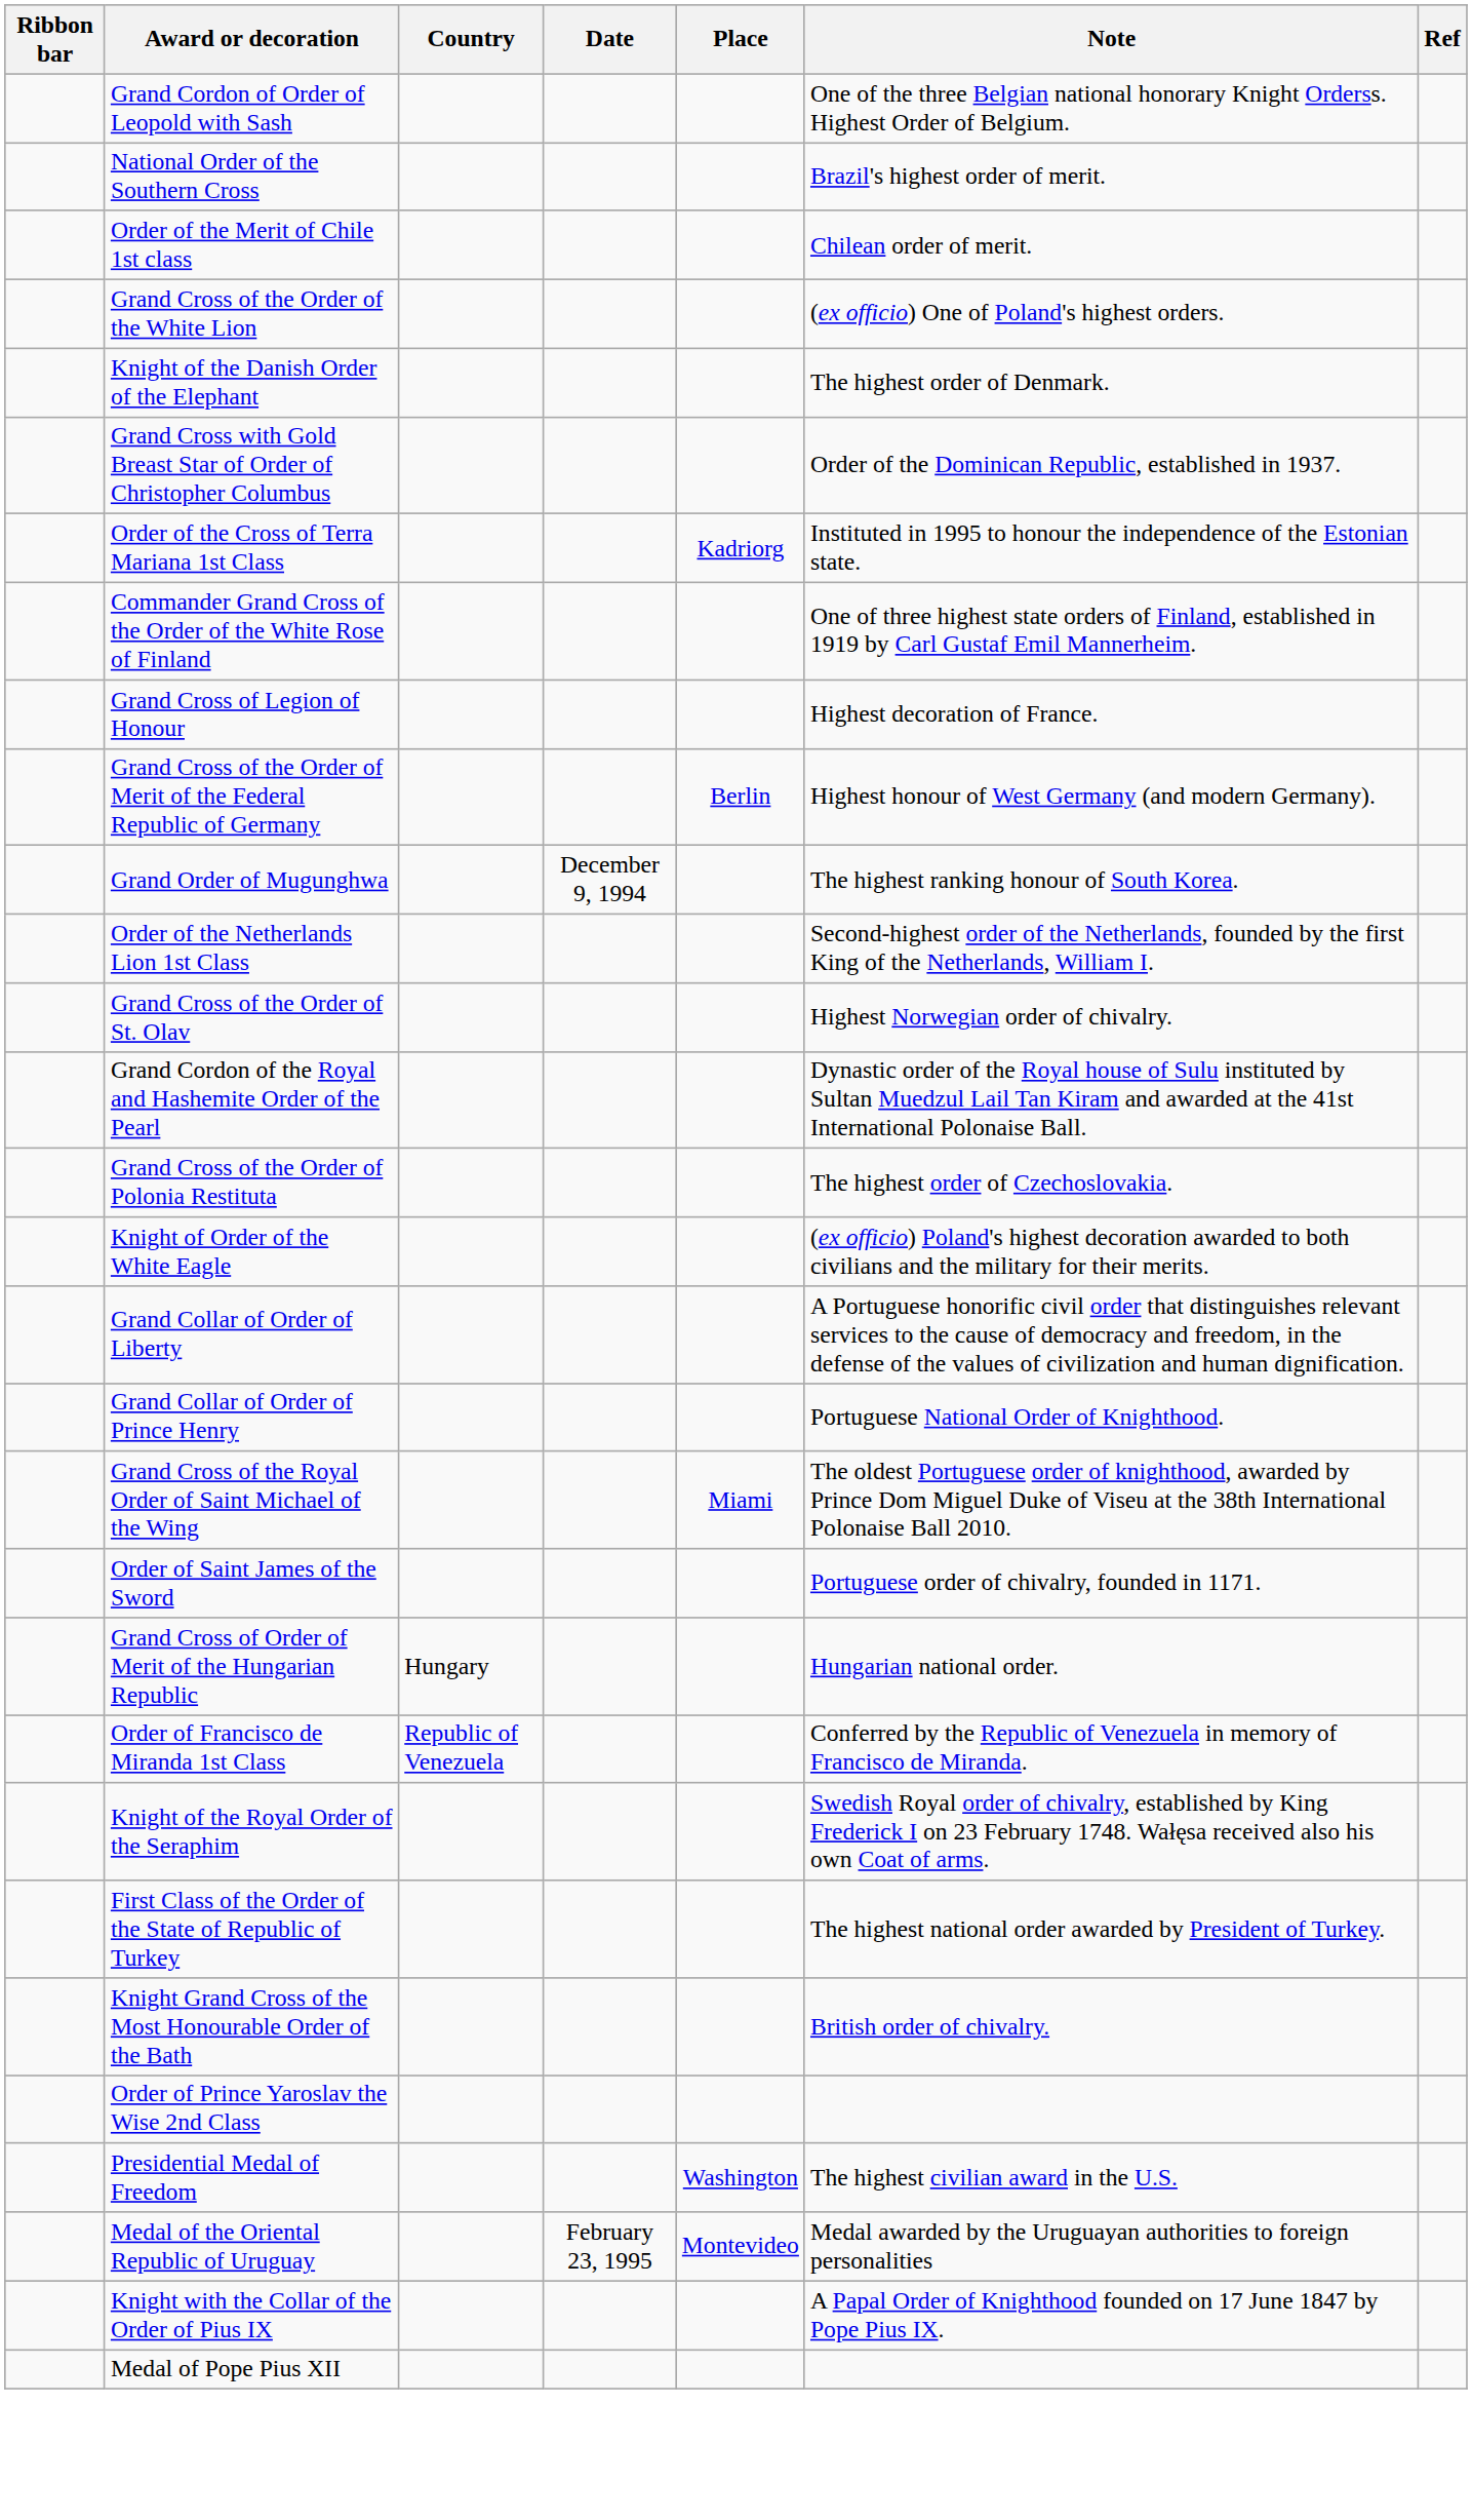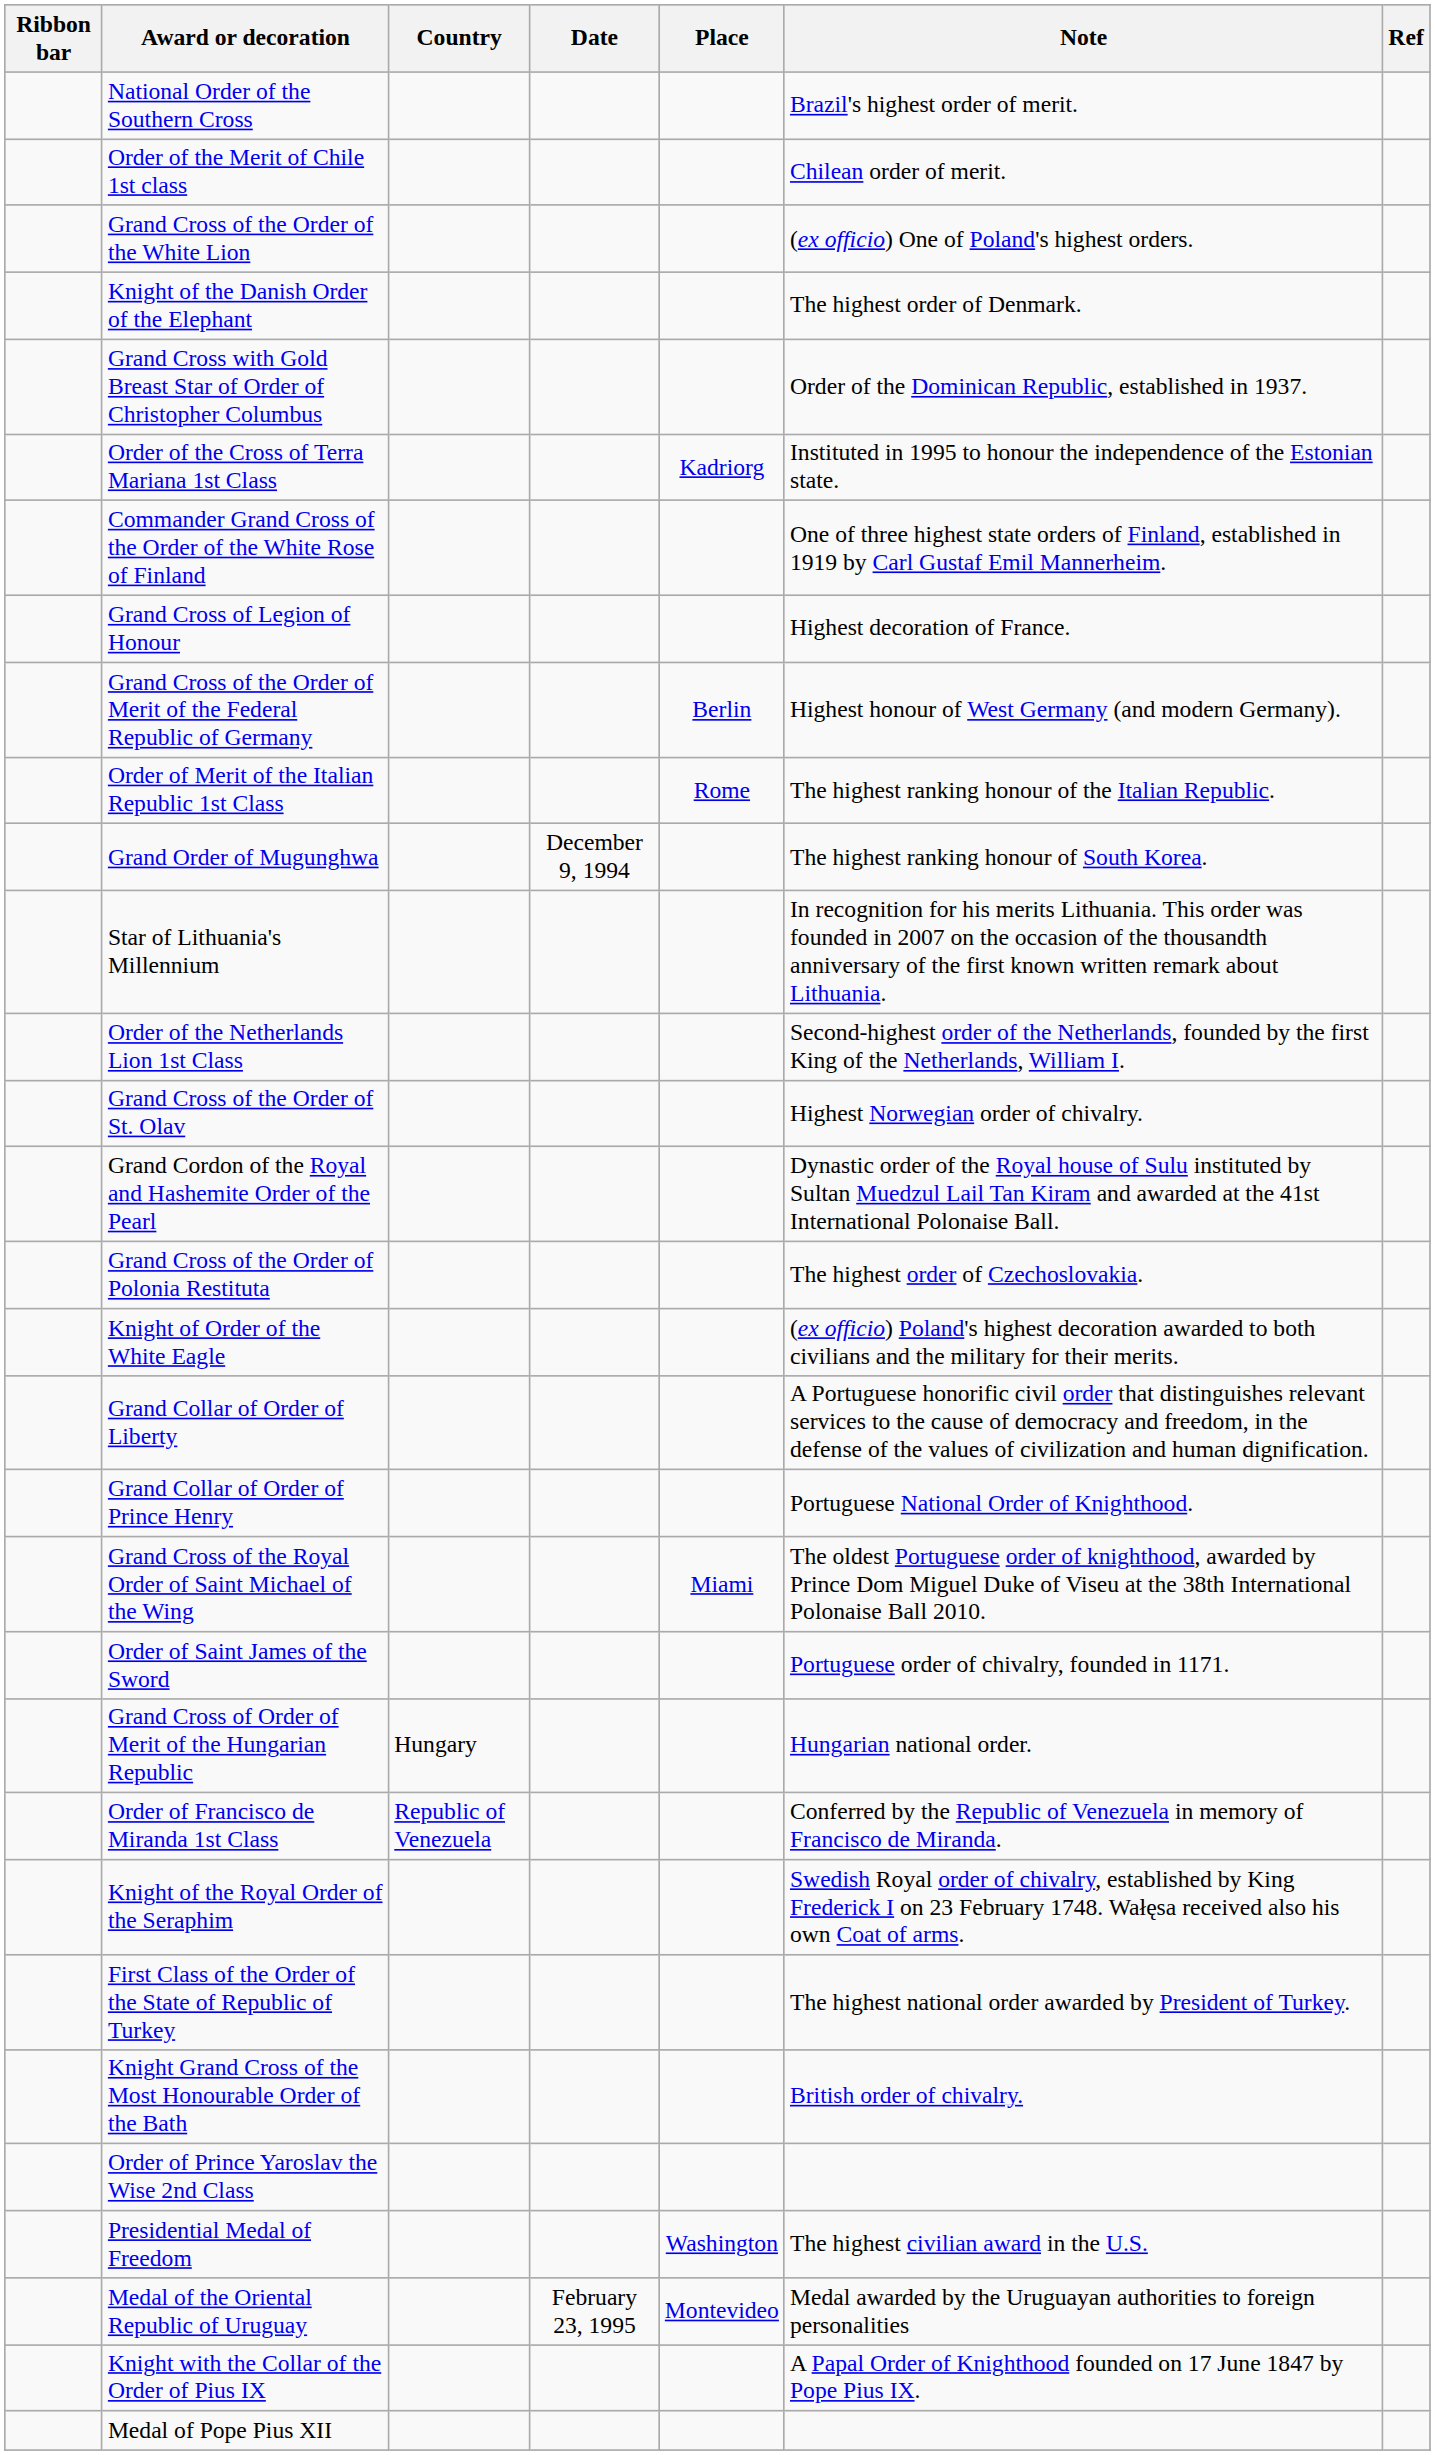- row: Grand Cordon of Order of Leopold with Sash | One of the three Belgian national honorary Knight Orderss. Highest Order of Belgium.
+ row: Order of Merit of the Italian Republic 1st Class | Rome | The highest ranking honour of the Italian Republic.
+ row: Star of Lithuania's Millennium | In recognition for his merits Lithuania. This order was founded in 2007 on the occasion of the thousandth anniversary of the first known written remark about Lithuania.
